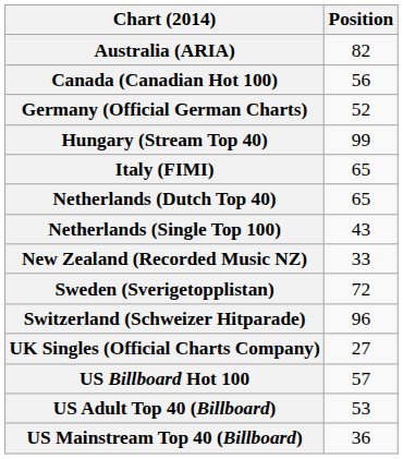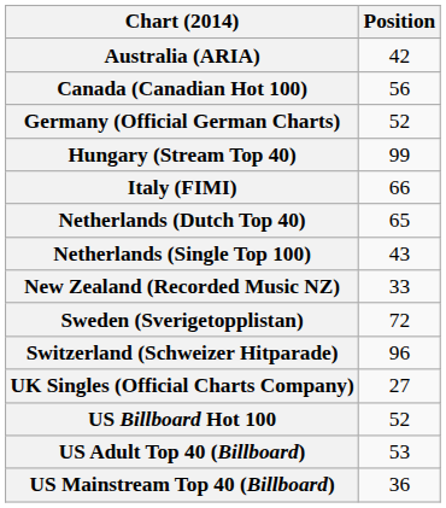Australia (ARIA) | Position: 82 -> 42
Italy (FIMI) | Position: 65 -> 66
US Billboard Hot 100 | Position: 57 -> 52
